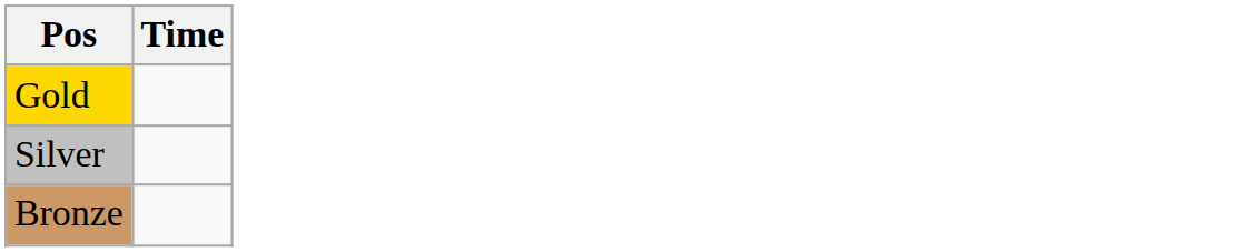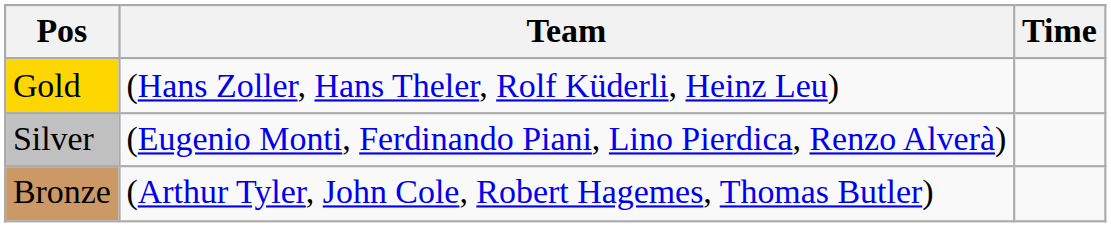+ column: Team | (Hans Zoller, Hans Theler, Rolf Küderli, Heinz Leu) | (Eugenio Monti, Ferdinando Piani, Lino Pierdica, Renzo Alverà) | (Arthur Tyler, John Cole, Robert Hagemes, Thomas Butler)
